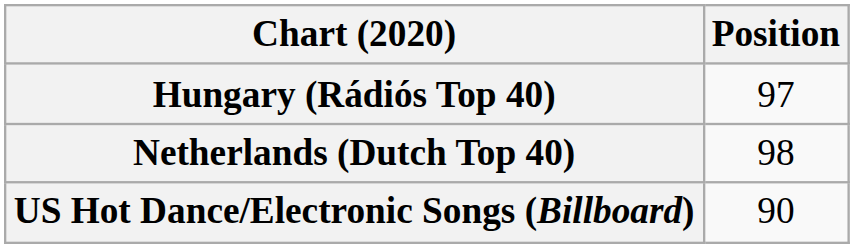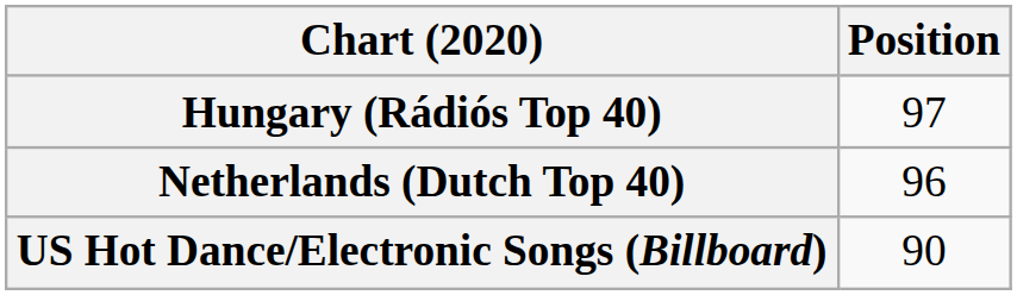Netherlands (Dutch Top 40) | Position: 98 -> 96
